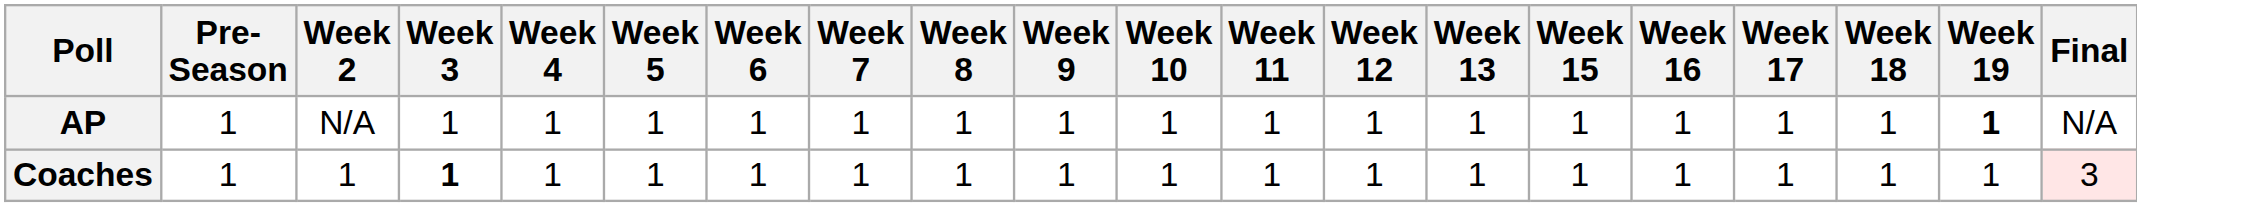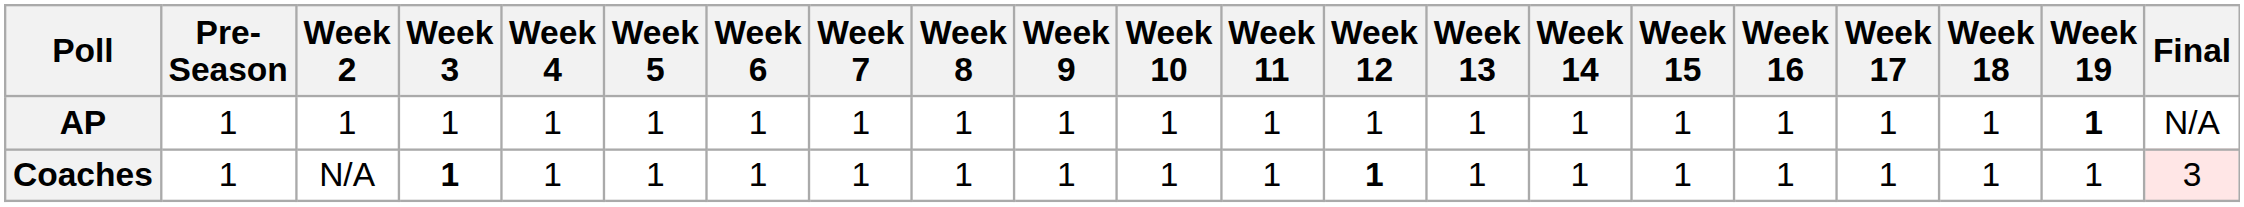+ column: Week 14 | 1 | 1
AP | Week 2: N/A -> 1
Coaches | Week 2: 1 -> N/A
Coaches | Week 12: normal -> bold
